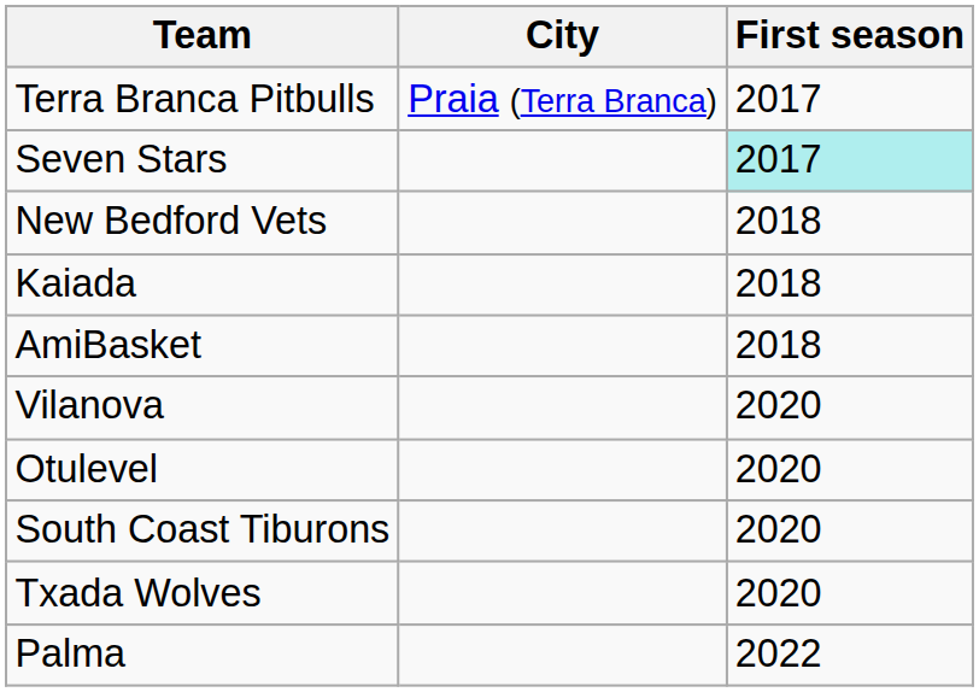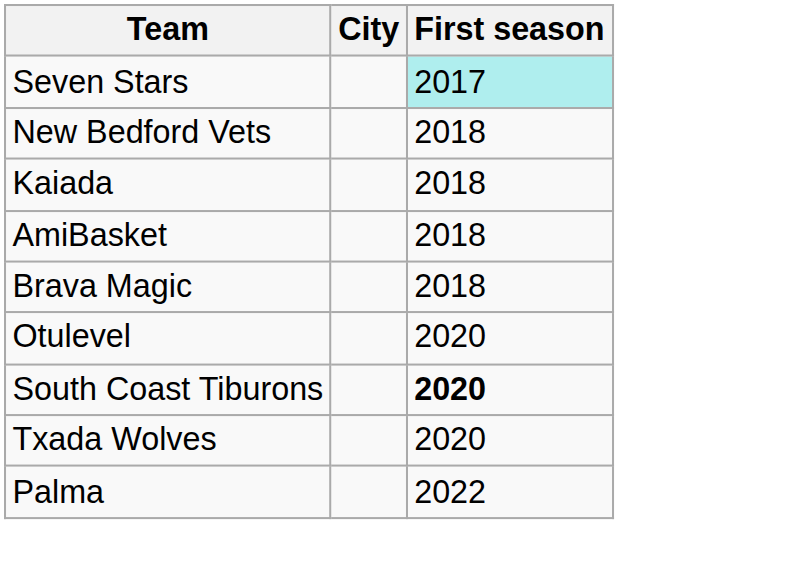- row: Terra Branca Pitbulls | Praia (Terra Branca) | 2017
+ row: Brava Magic | 2018
- row: Vilanova | 2020
South Coast Tiburons | First season: normal -> bold
